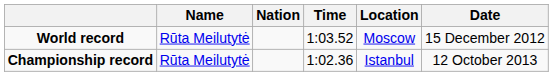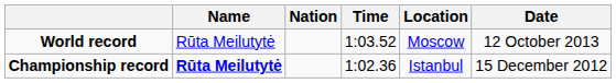World record | Date: 15 December 2012 -> 12 October 2013
Championship record | Name: normal -> bold
Championship record | Date: 12 October 2013 -> 15 December 2012
